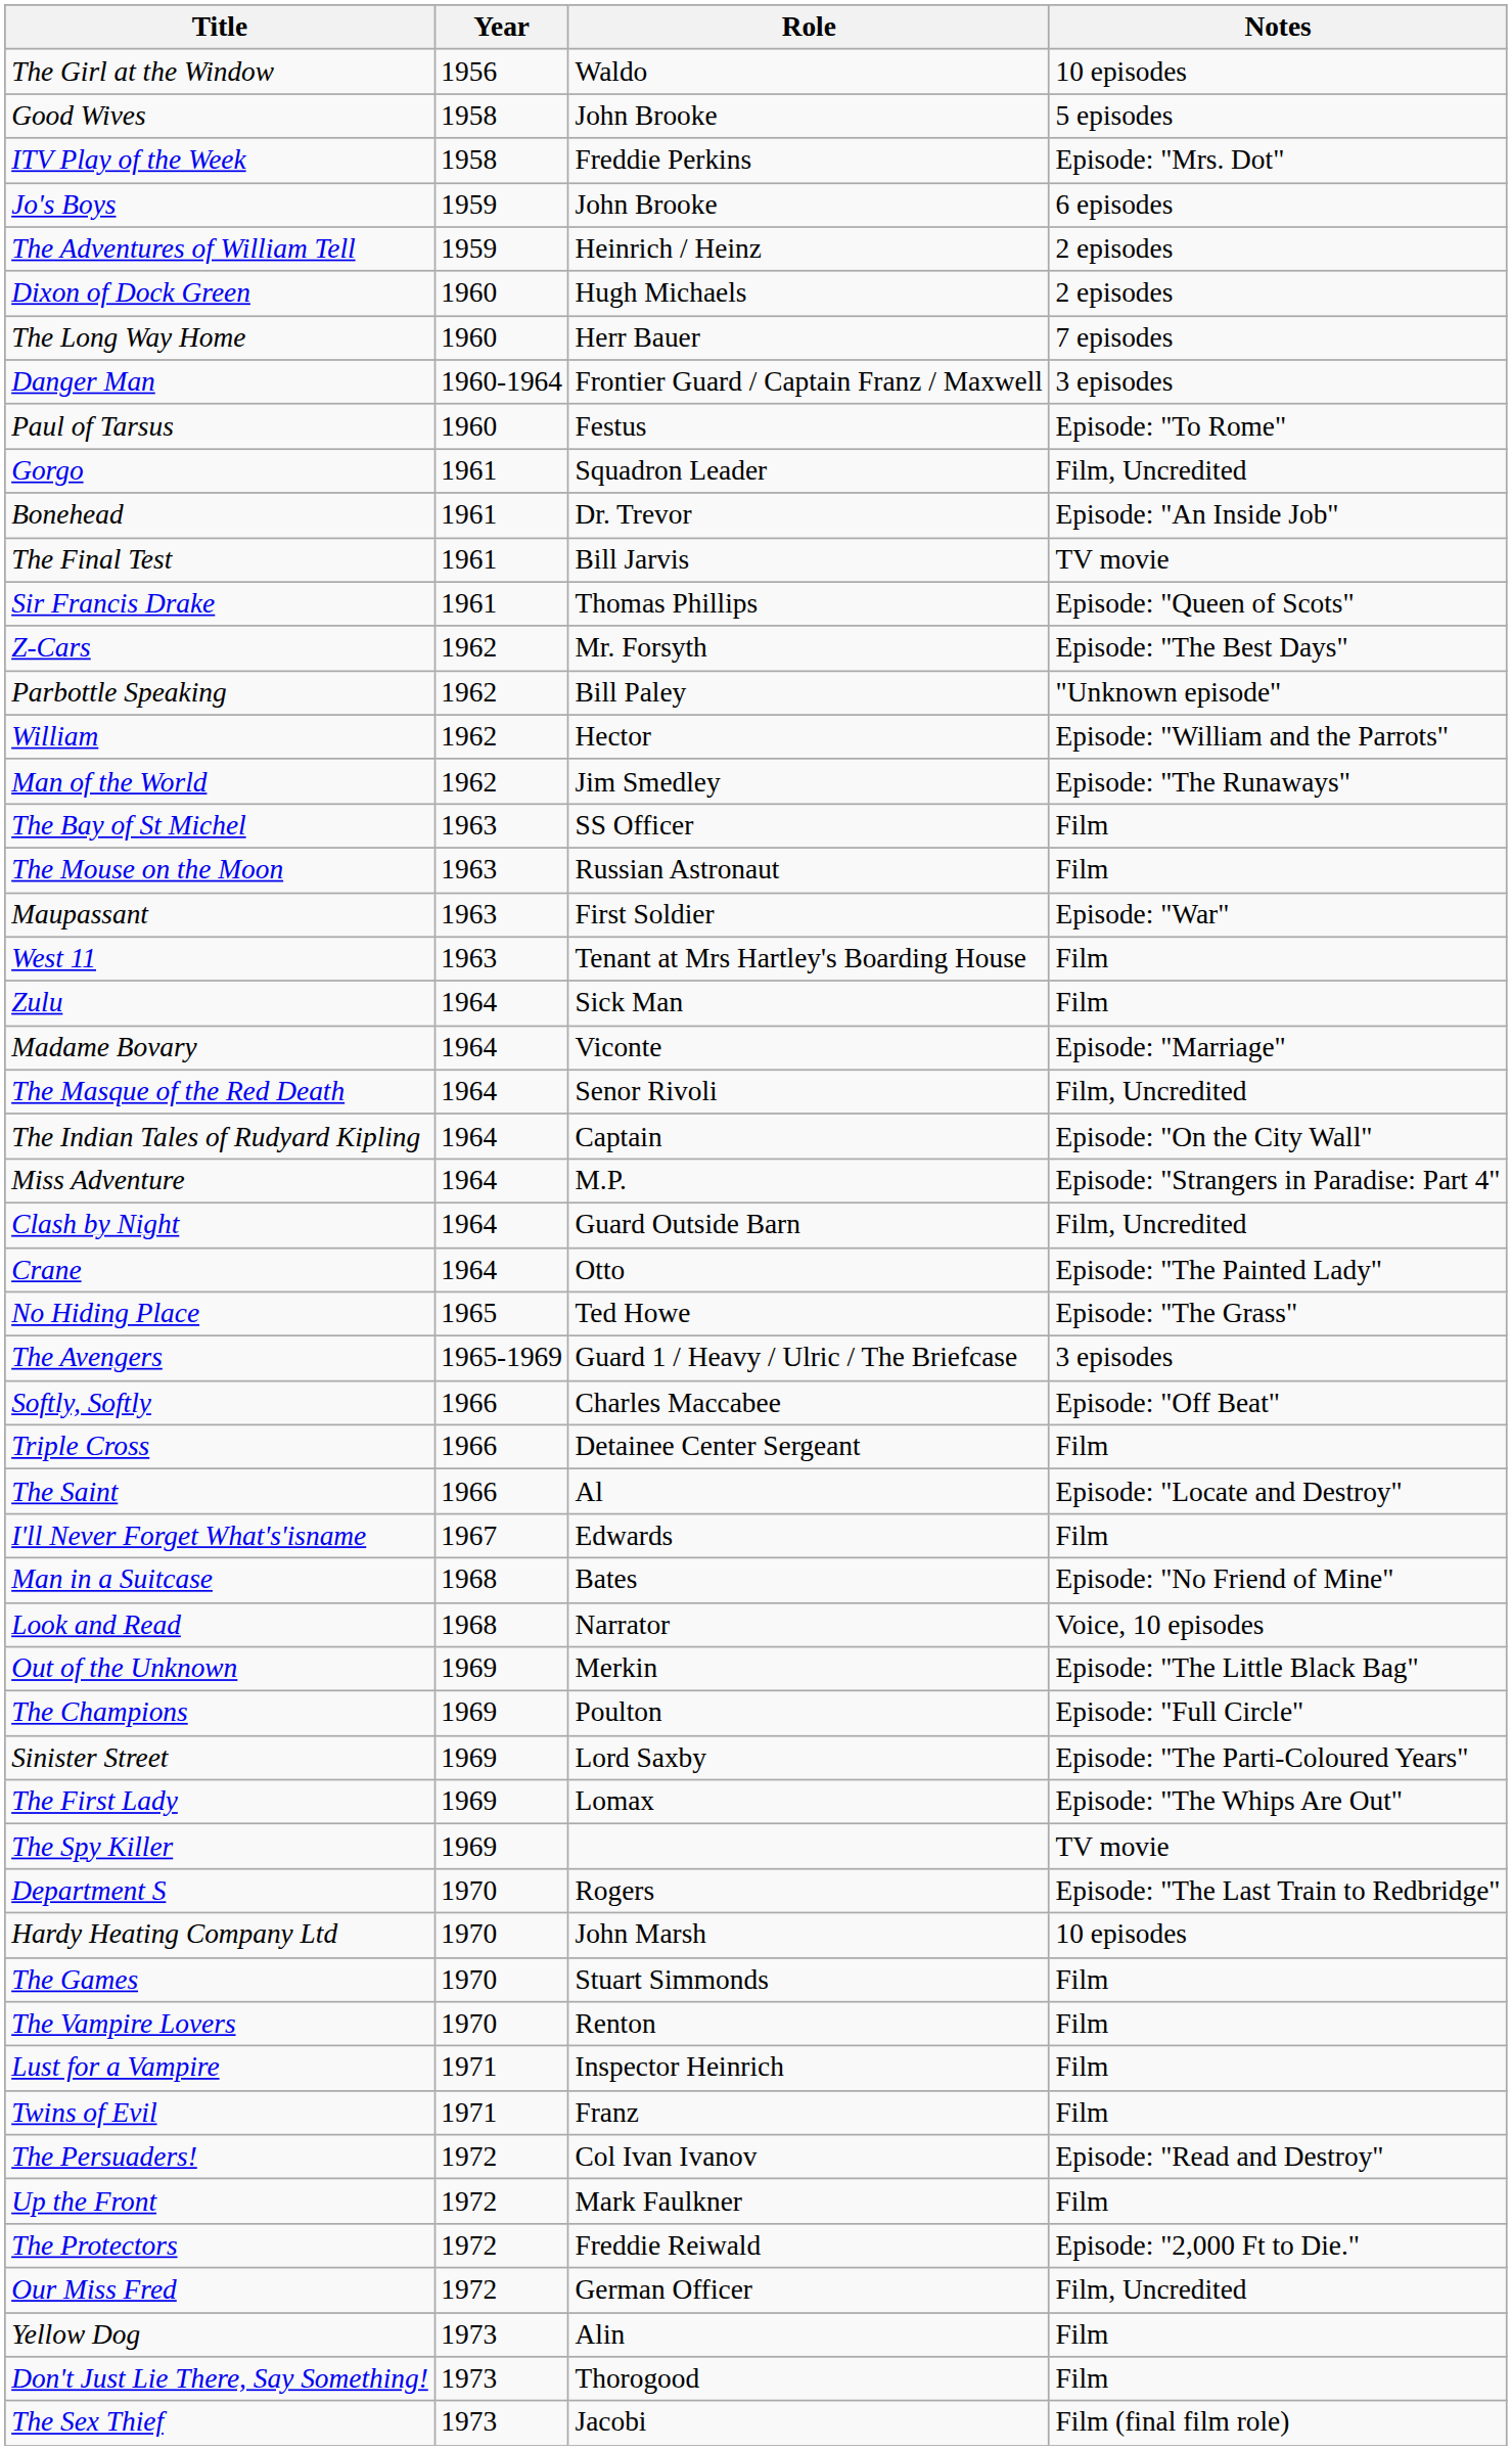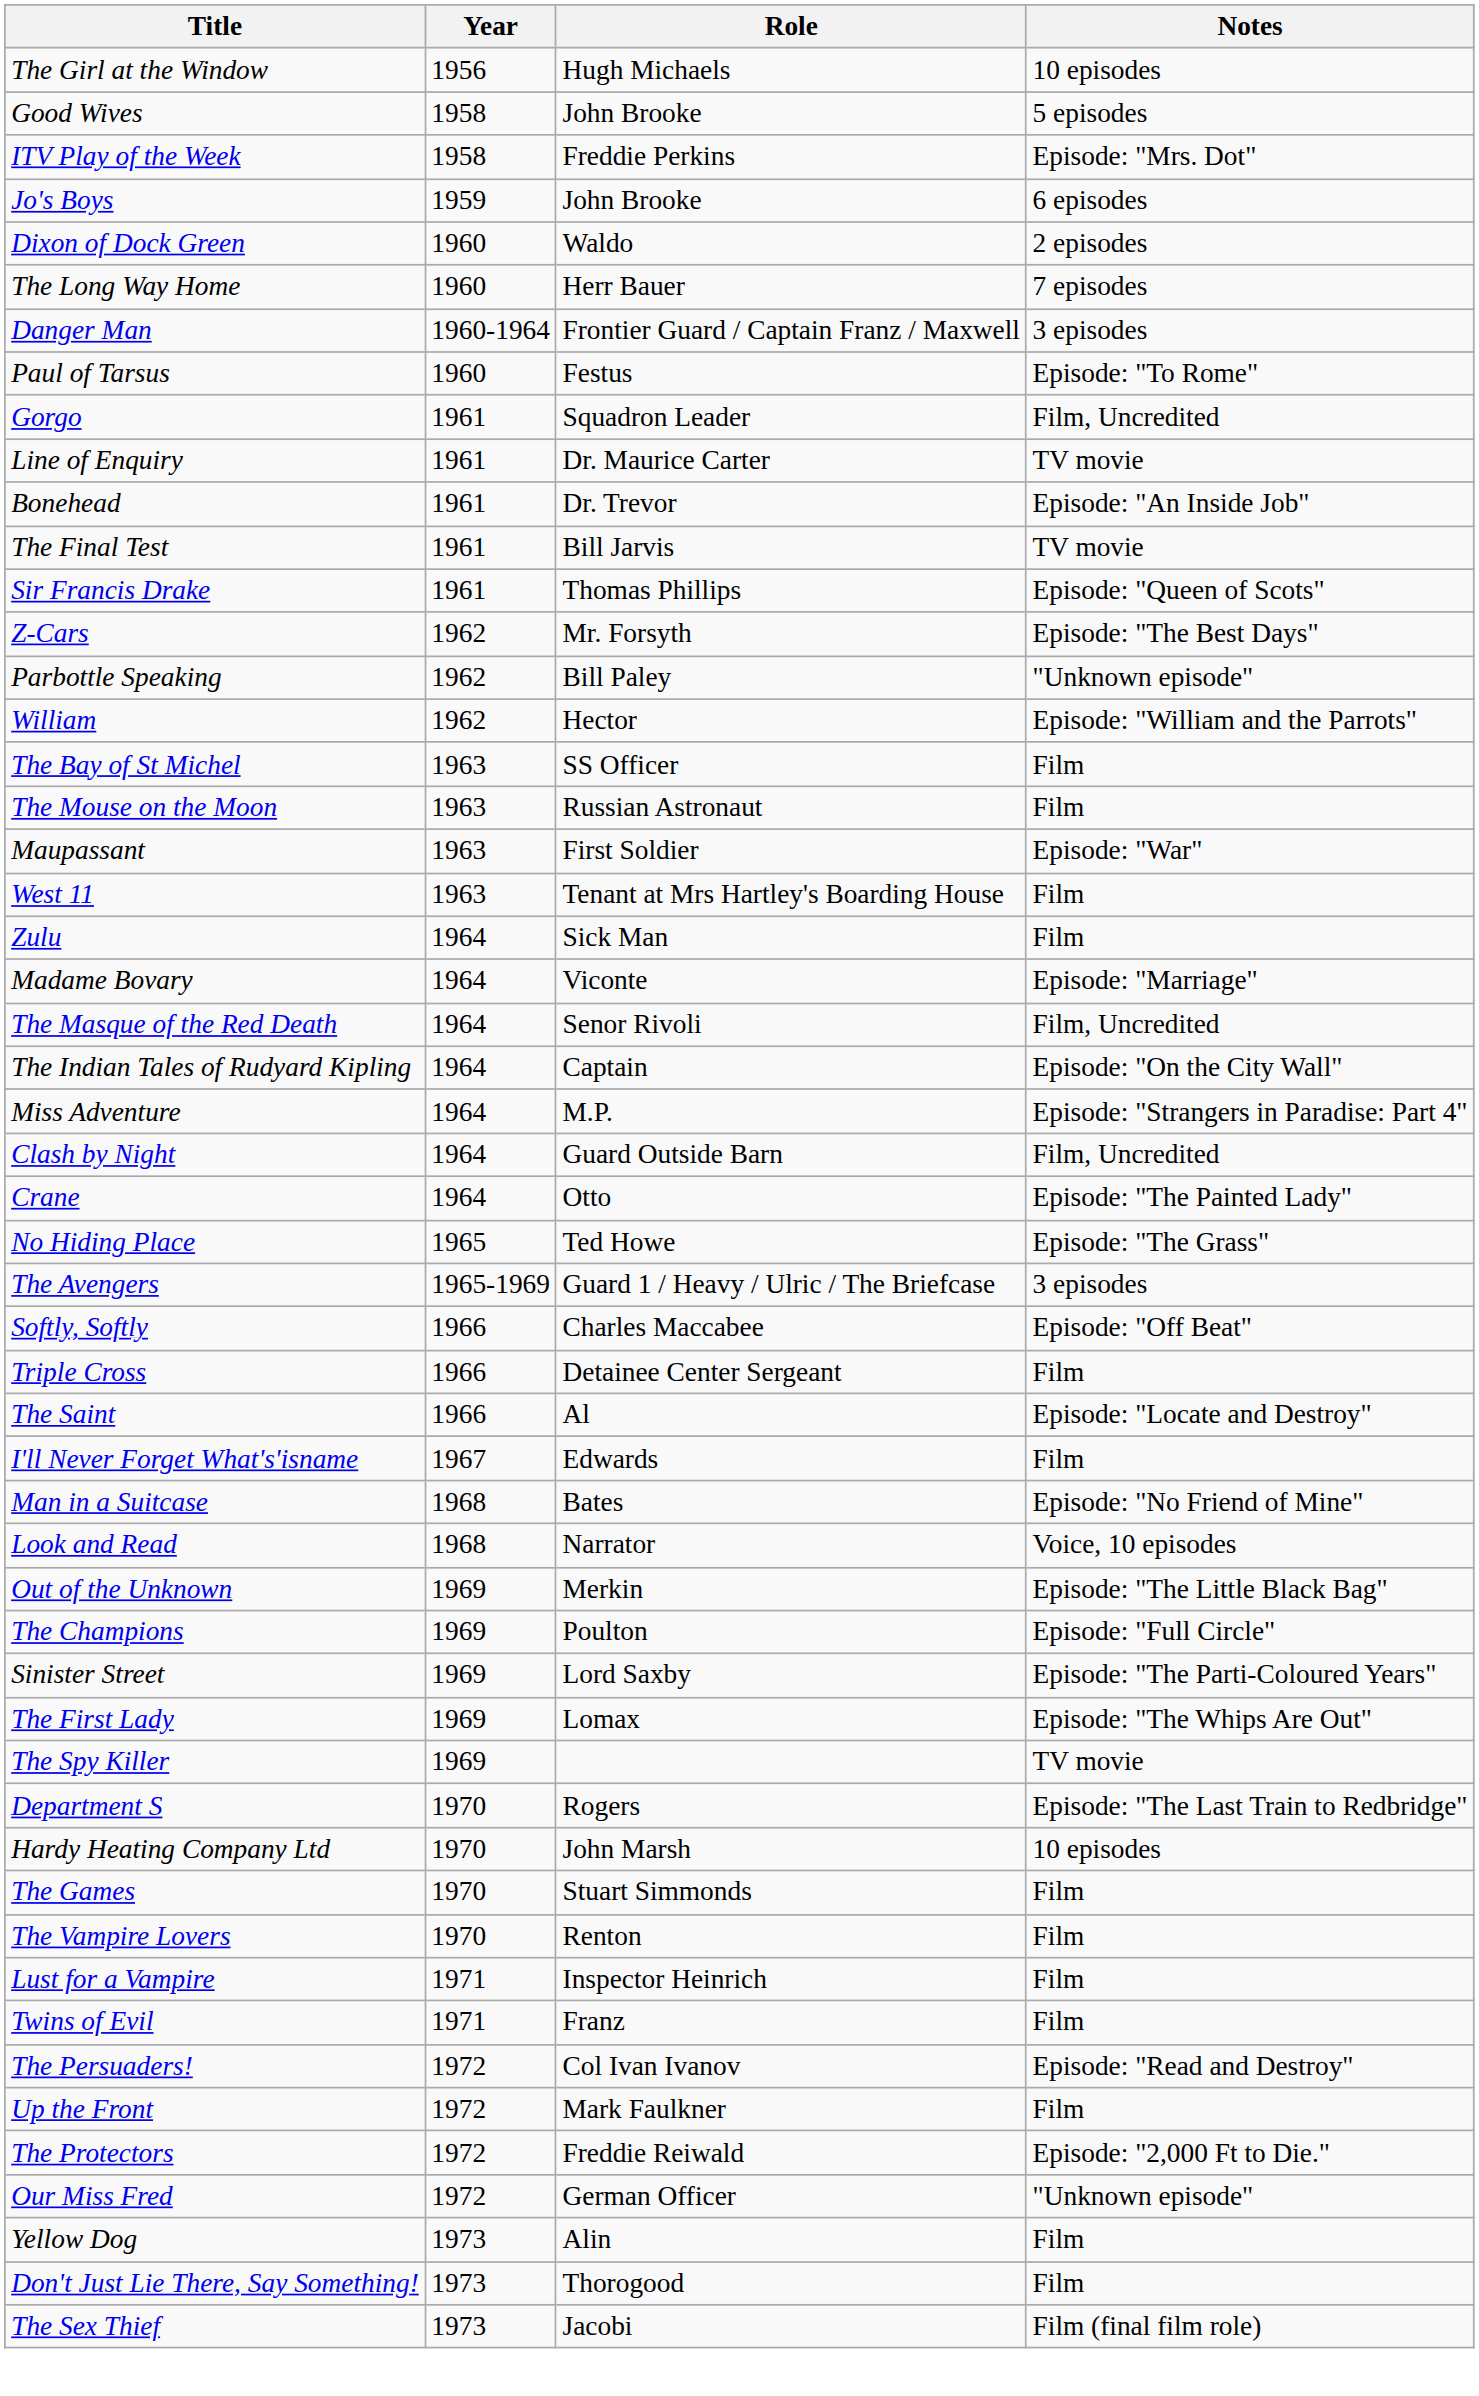The Girl at the Window | Role: Waldo -> Hugh Michaels
- row: The Adventures of William Tell | 1959 | Heinrich / Heinz | 2 episodes
Dixon of Dock Green | Role: Hugh Michaels -> Waldo
+ row: Line of Enquiry | 1961 | Dr. Maurice Carter | TV movie
- row: Man of the World | 1962 | Jim Smedley | Episode: "The Runaways"
Our Miss Fred | Notes: Film, Uncredited -> "Unknown episode"
